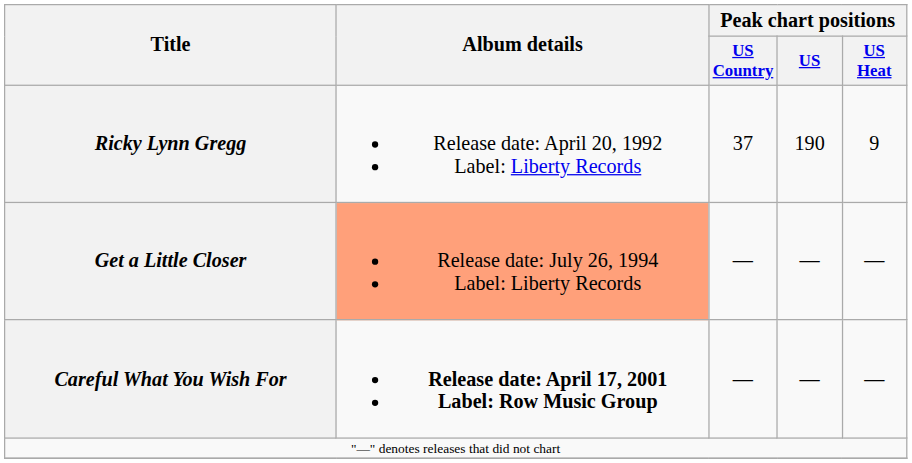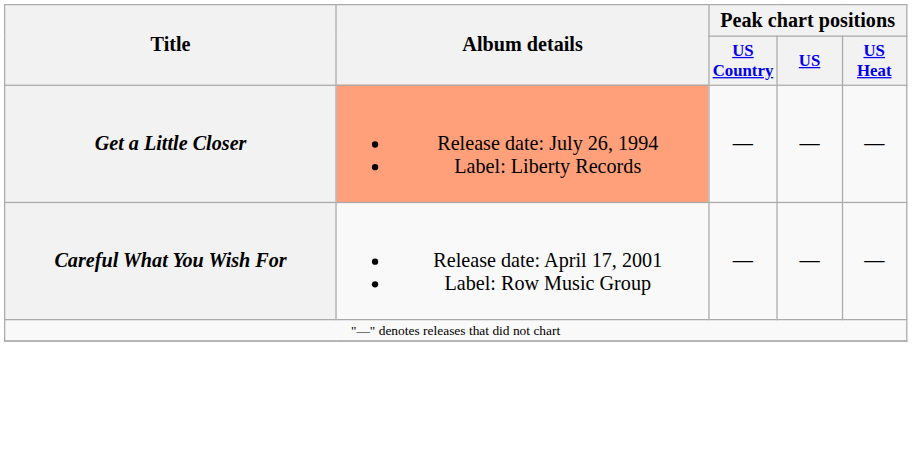- row: Ricky Lynn Gregg | Release date: April 20, 1992 Label: Liberty Records | 37 | 190 | 9
Careful What You Wish For | Album details: bold -> normal
